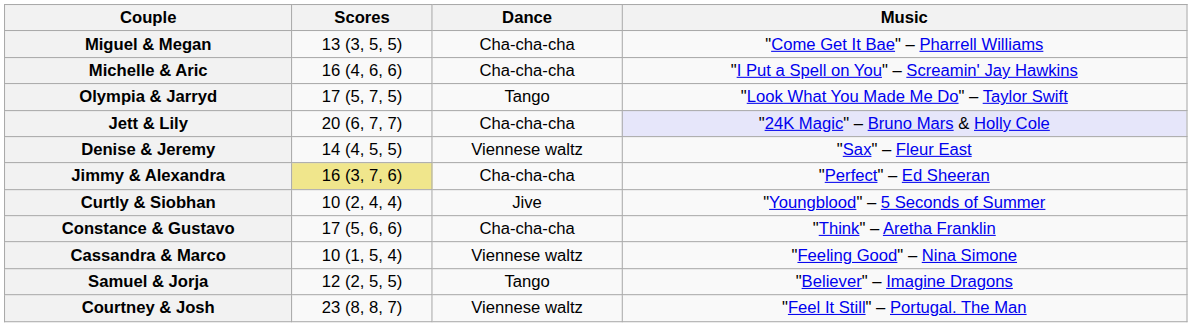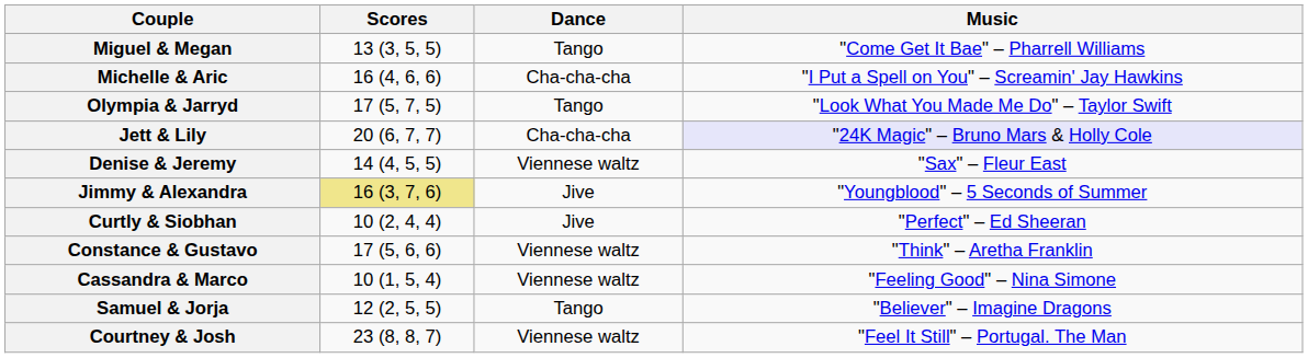Miguel & Megan | Dance: Cha-cha-cha -> Tango
Jimmy & Alexandra | Dance: Cha-cha-cha -> Jive
Jimmy & Alexandra | Music: "Perfect" – Ed Sheeran -> "Youngblood" – 5 Seconds of Summer
Curtly & Siobhan | Music: "Youngblood" – 5 Seconds of Summer -> "Perfect" – Ed Sheeran
Constance & Gustavo | Dance: Cha-cha-cha -> Viennese waltz
